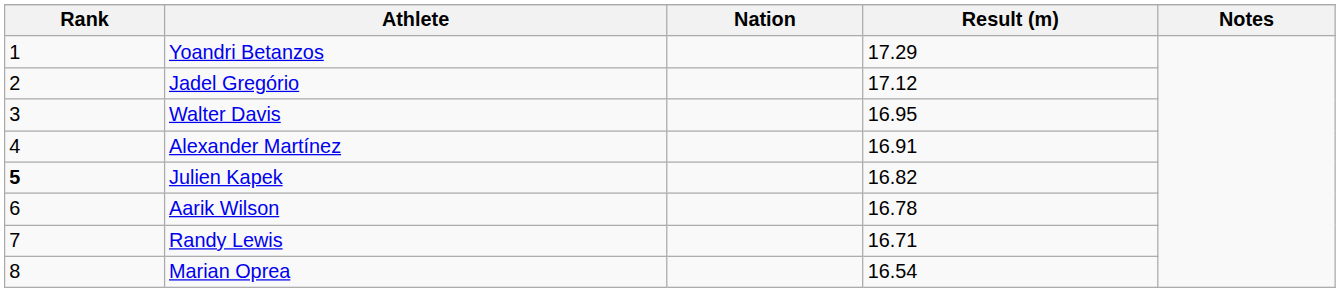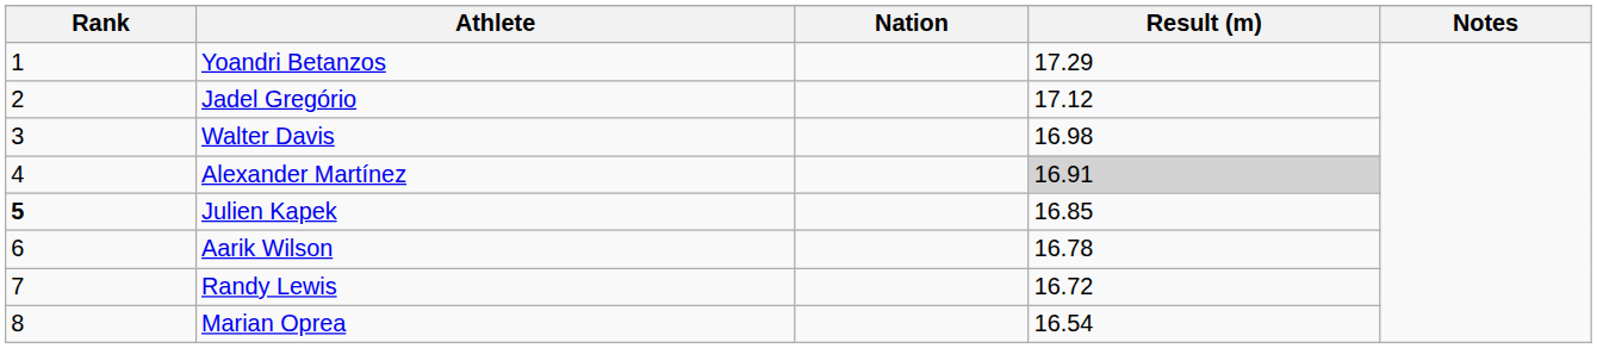Walter Davis | Result (m): 16.95 -> 16.98
Alexander Martínez | Result (m): no background -> lightgrey background
Julien Kapek | Result (m): 16.82 -> 16.85
Randy Lewis | Result (m): 16.71 -> 16.72
